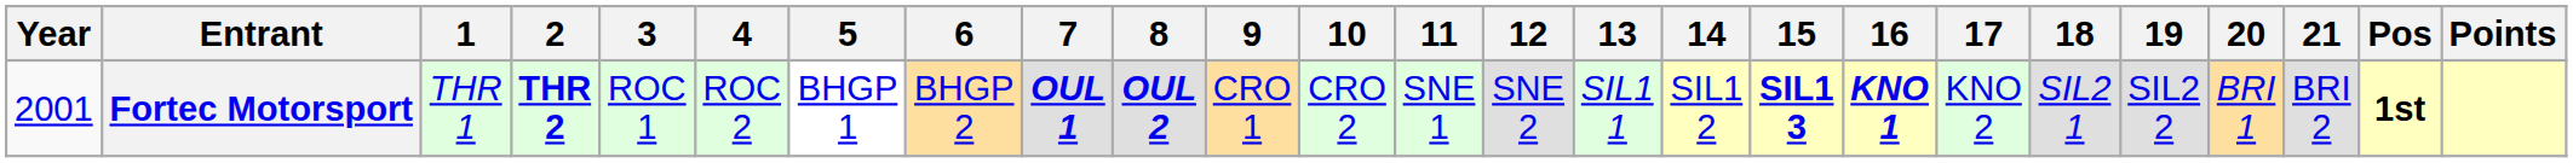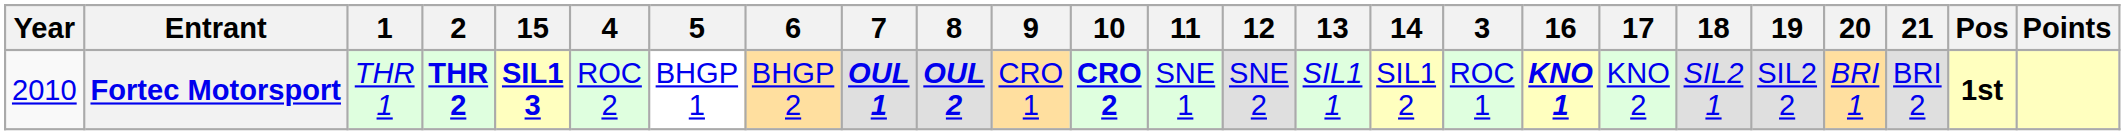columns swapped: 3 <-> 15
Fortec Motorsport | Year: 2001 -> 2010
Fortec Motorsport | 10: normal -> bold
